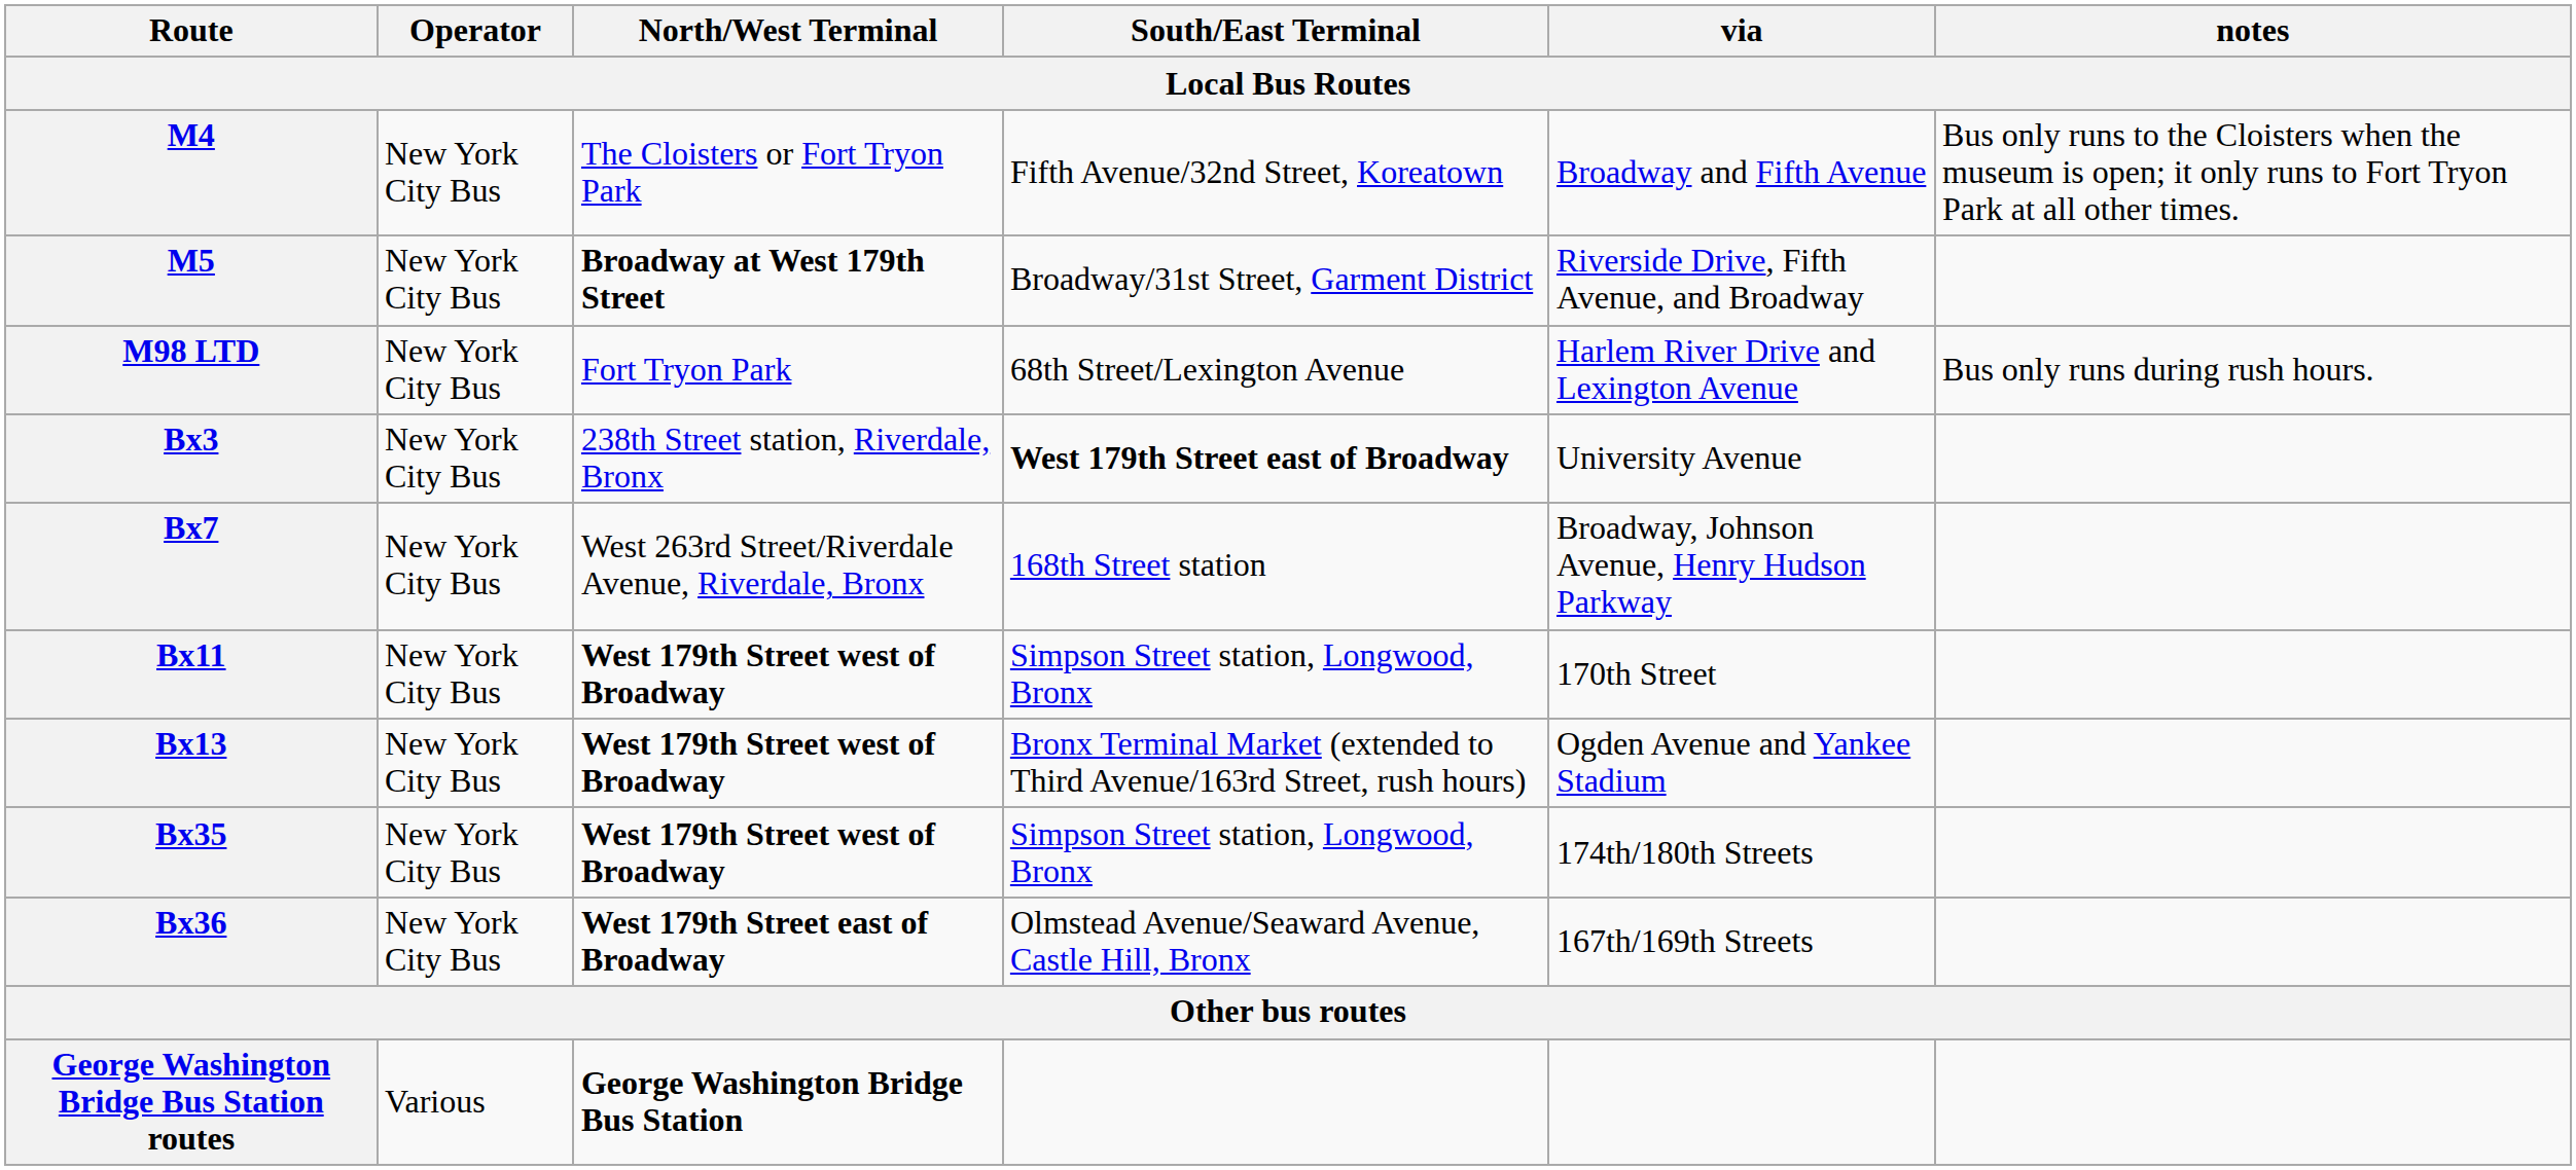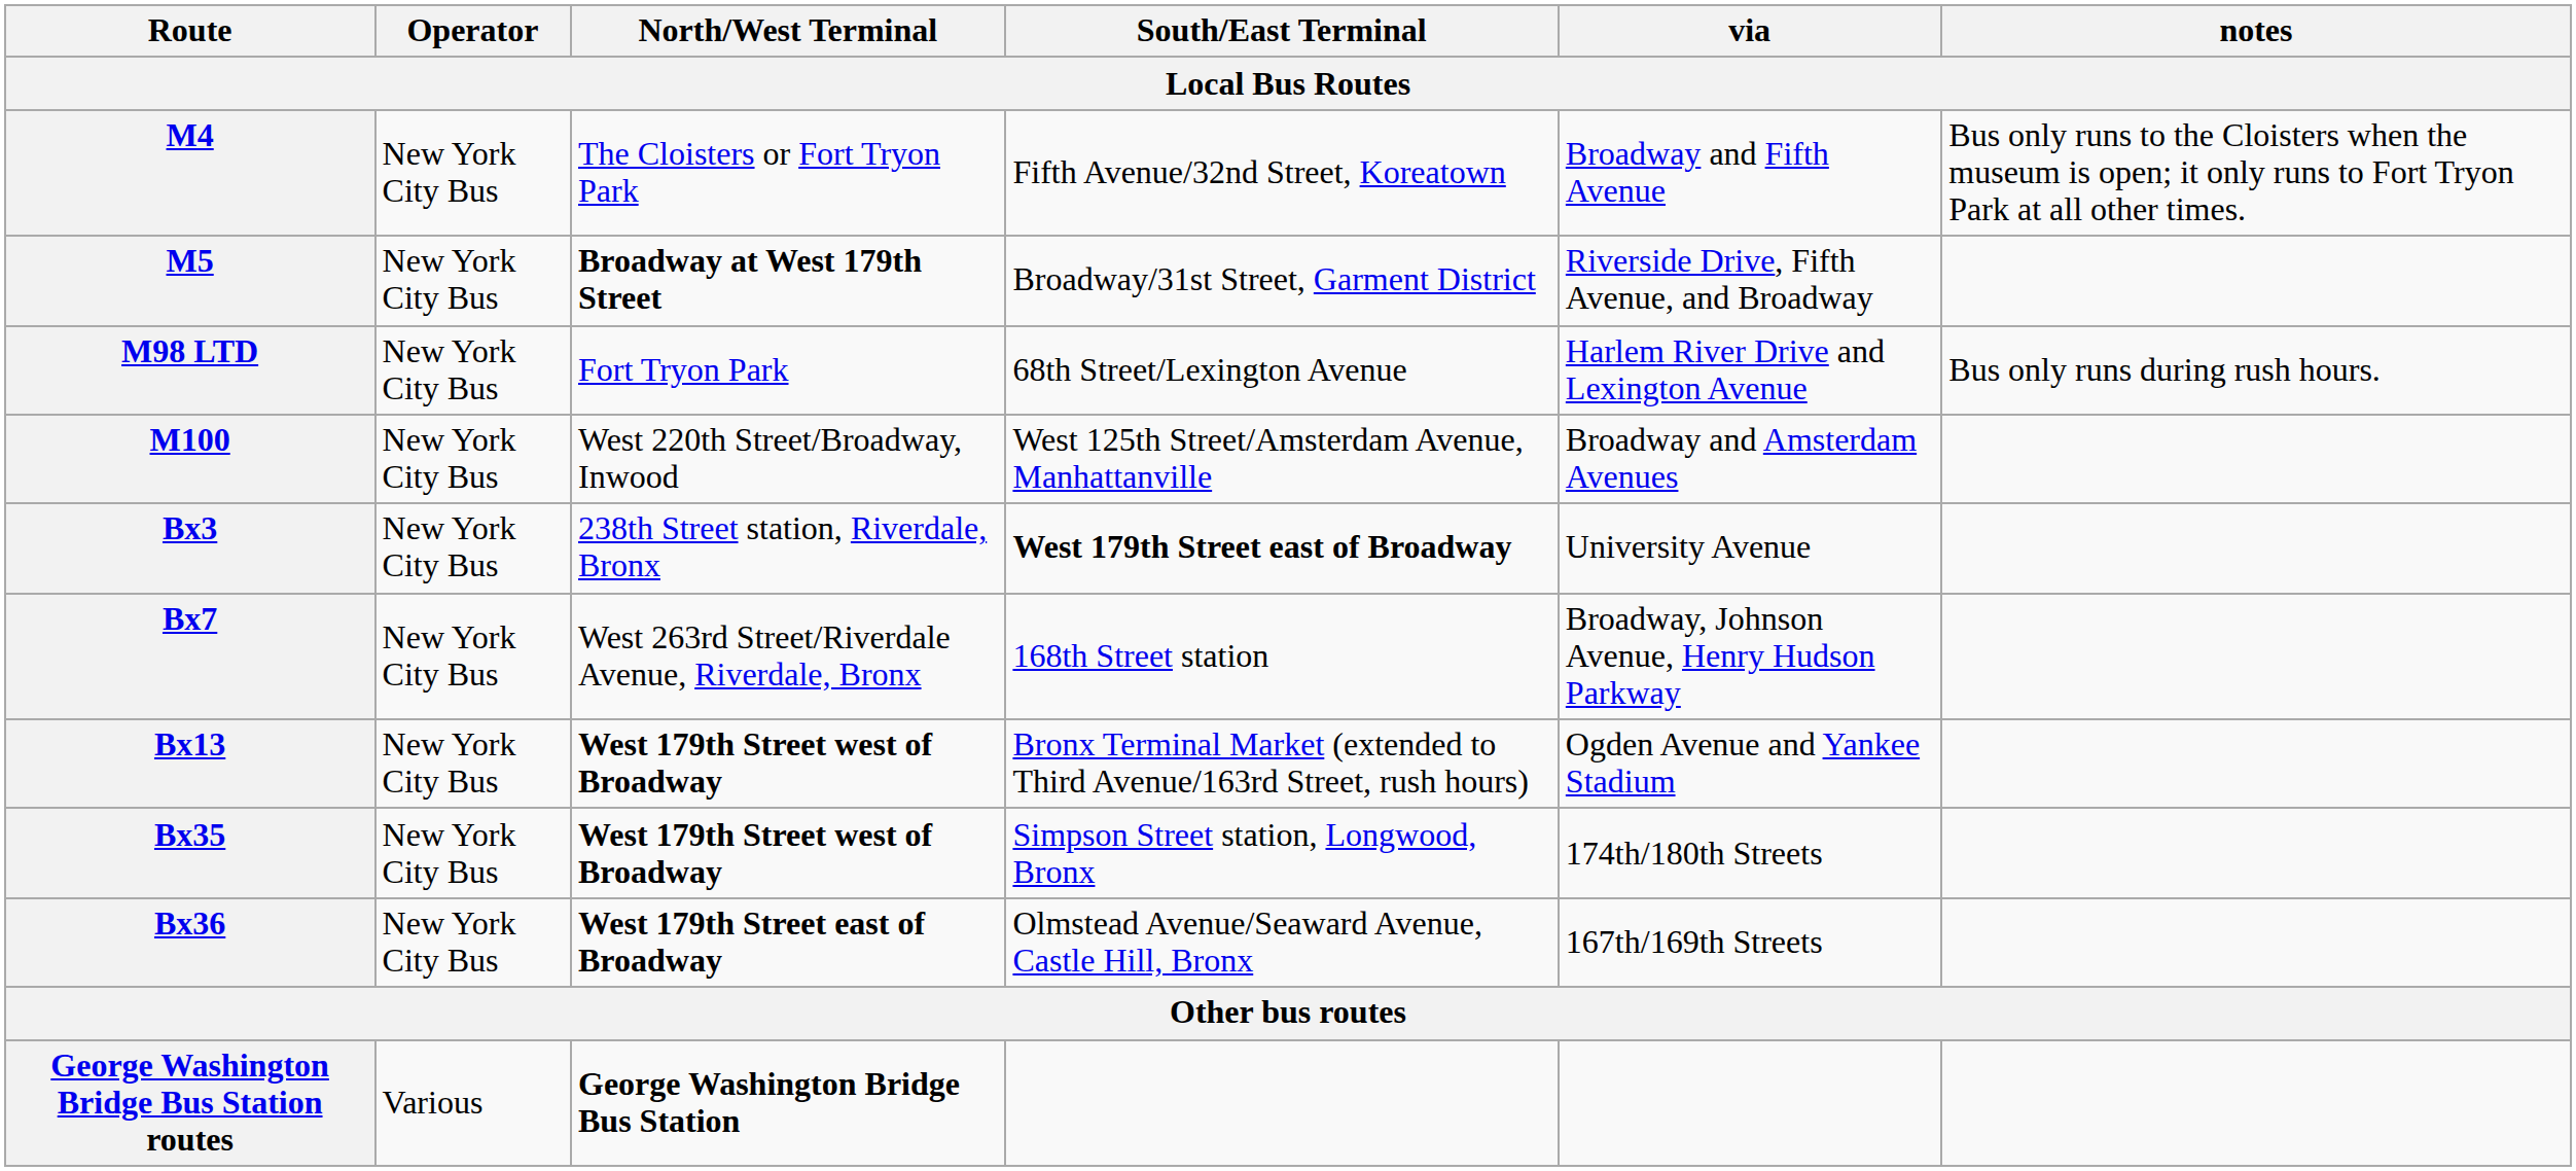+ row: M100 | New York City Bus | West 220th Street/Broadway, Inwood | West 125th Street/Amsterdam Avenue, Manhattanville | Broadway and Amsterdam Avenues
- row: Bx11 | New York City Bus | West 179th Street west of Broadway | Simpson Street station, Longwood, Bronx | 170th Street
